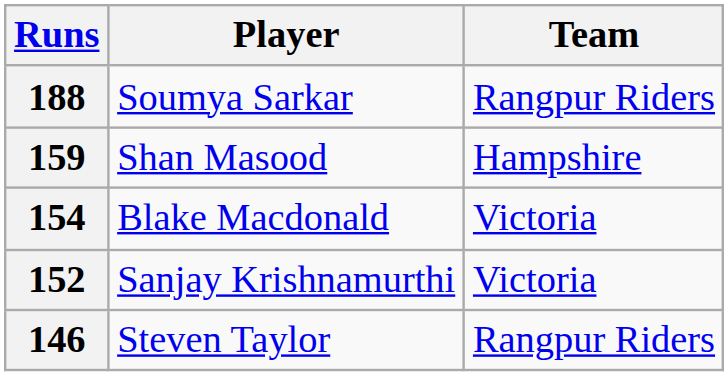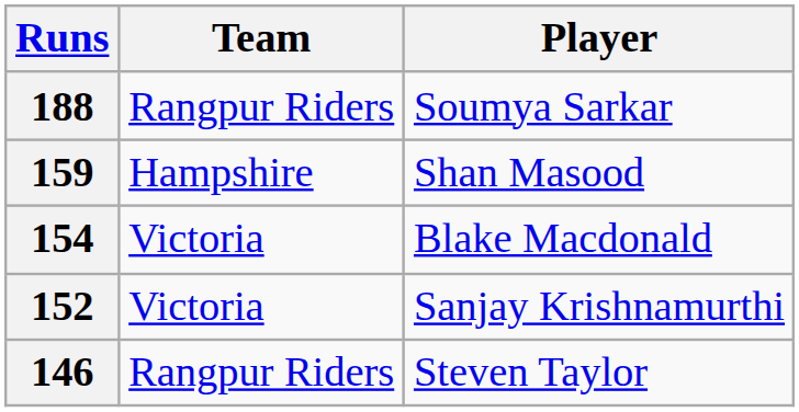columns swapped: Player <-> Team
